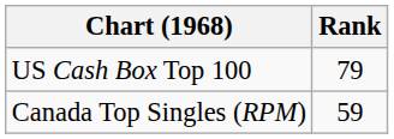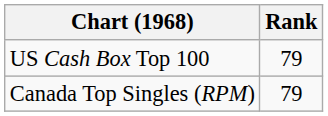Canada Top Singles (RPM) | Rank: 59 -> 79
